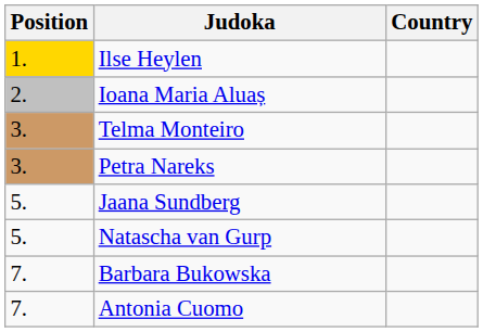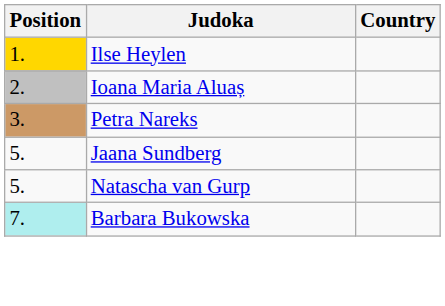- row: 3. | Telma Monteiro
Barbara Bukowska | Position: no background -> paleturquoise background
- row: 7. | Antonia Cuomo
